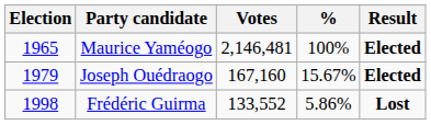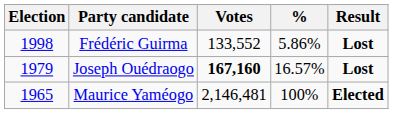rows swapped: Maurice Yaméogo <-> Frédéric Guirma
Joseph Ouédraogo | Votes: normal -> bold
Joseph Ouédraogo | %: 15.67% -> 16.57%
Joseph Ouédraogo | Result: Elected -> Lost
